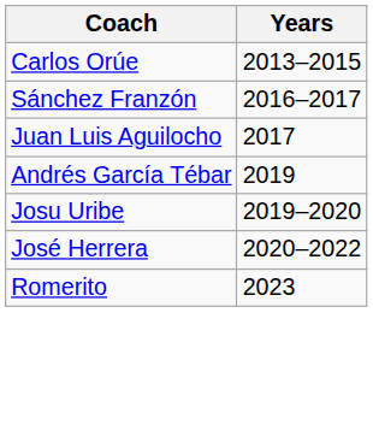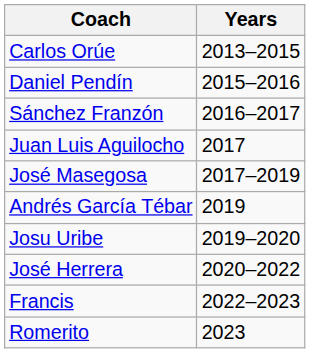+ row: Daniel Pendín | 2015–2016
+ row: José Masegosa | 2017–2019
+ row: Francis | 2022–2023
